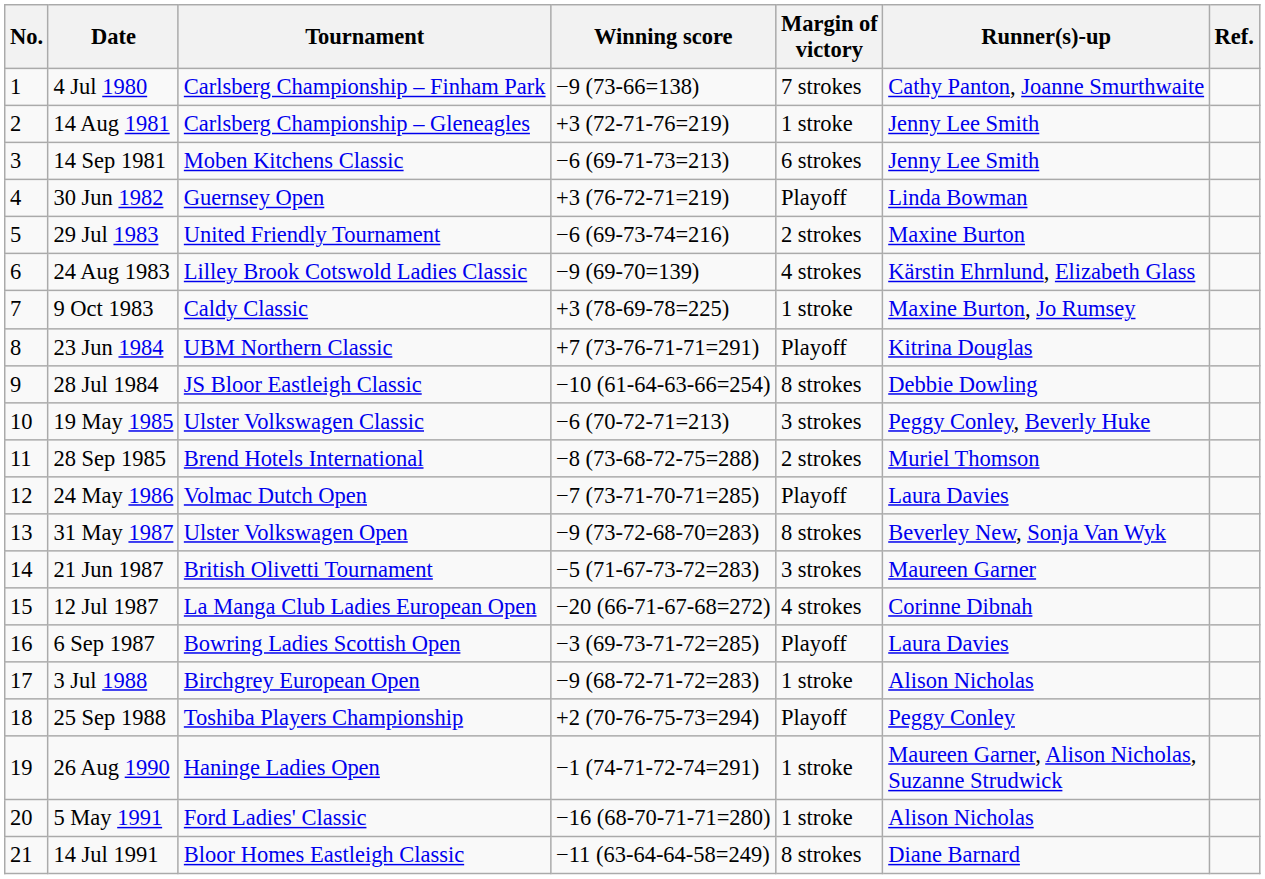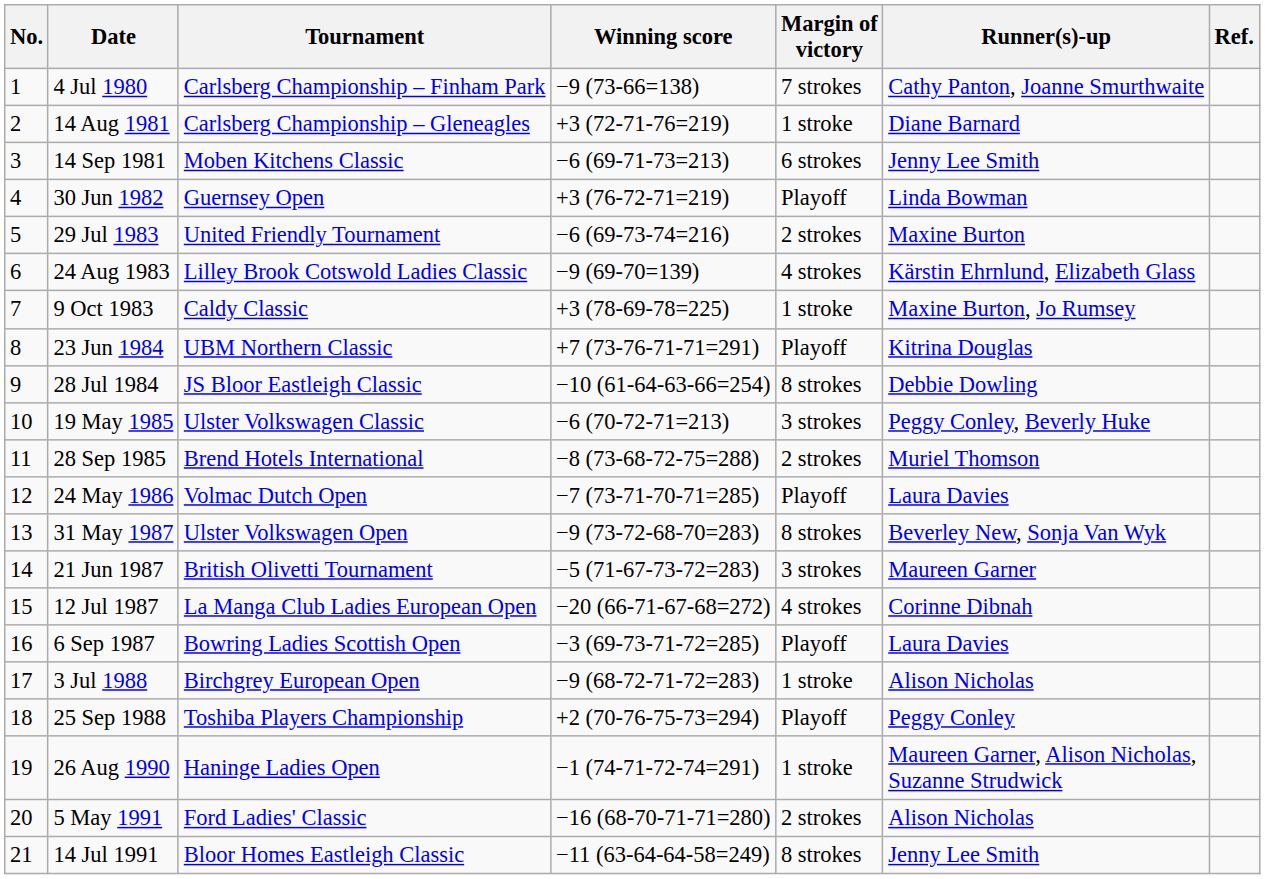14 Aug 1981 | Runner(s)-up: Jenny Lee Smith -> Diane Barnard
5 May 1991 | Margin of victory: 1 stroke -> 2 strokes
14 Jul 1991 | Runner(s)-up: Diane Barnard -> Jenny Lee Smith
